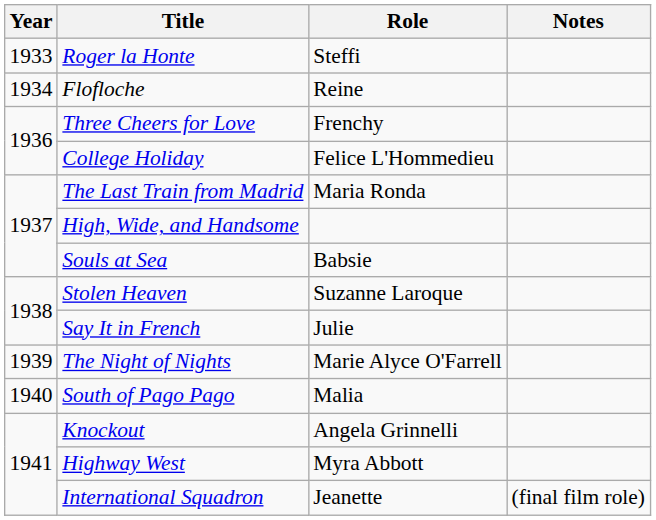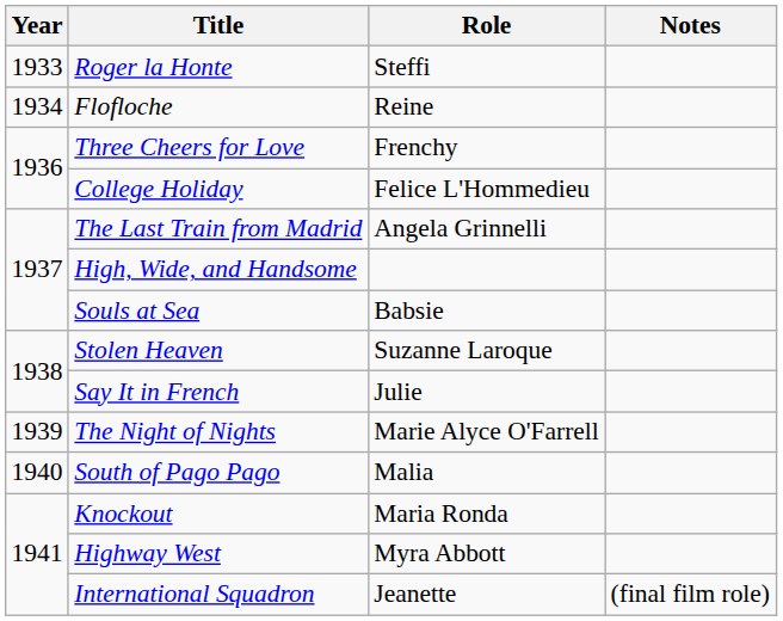The Last Train from Madrid | Role: Maria Ronda -> Angela Grinnelli
Knockout | Role: Angela Grinnelli -> Maria Ronda
